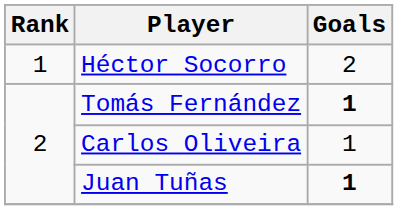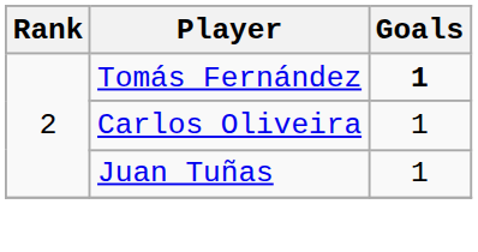- row: 1 | Héctor Socorro | 2
Juan Tuñas | Goals: bold -> normal
